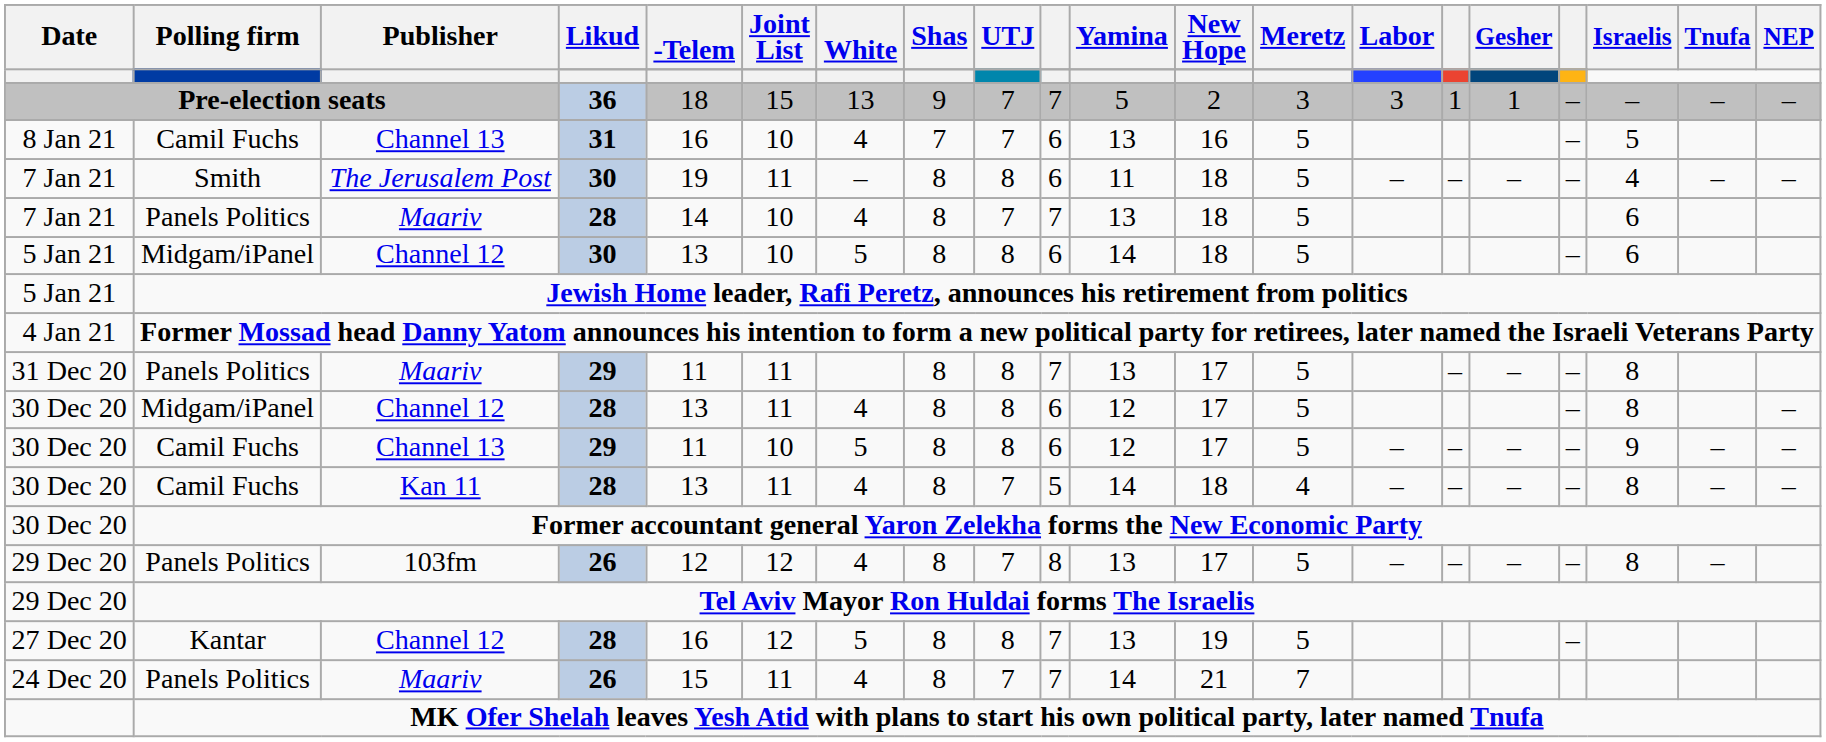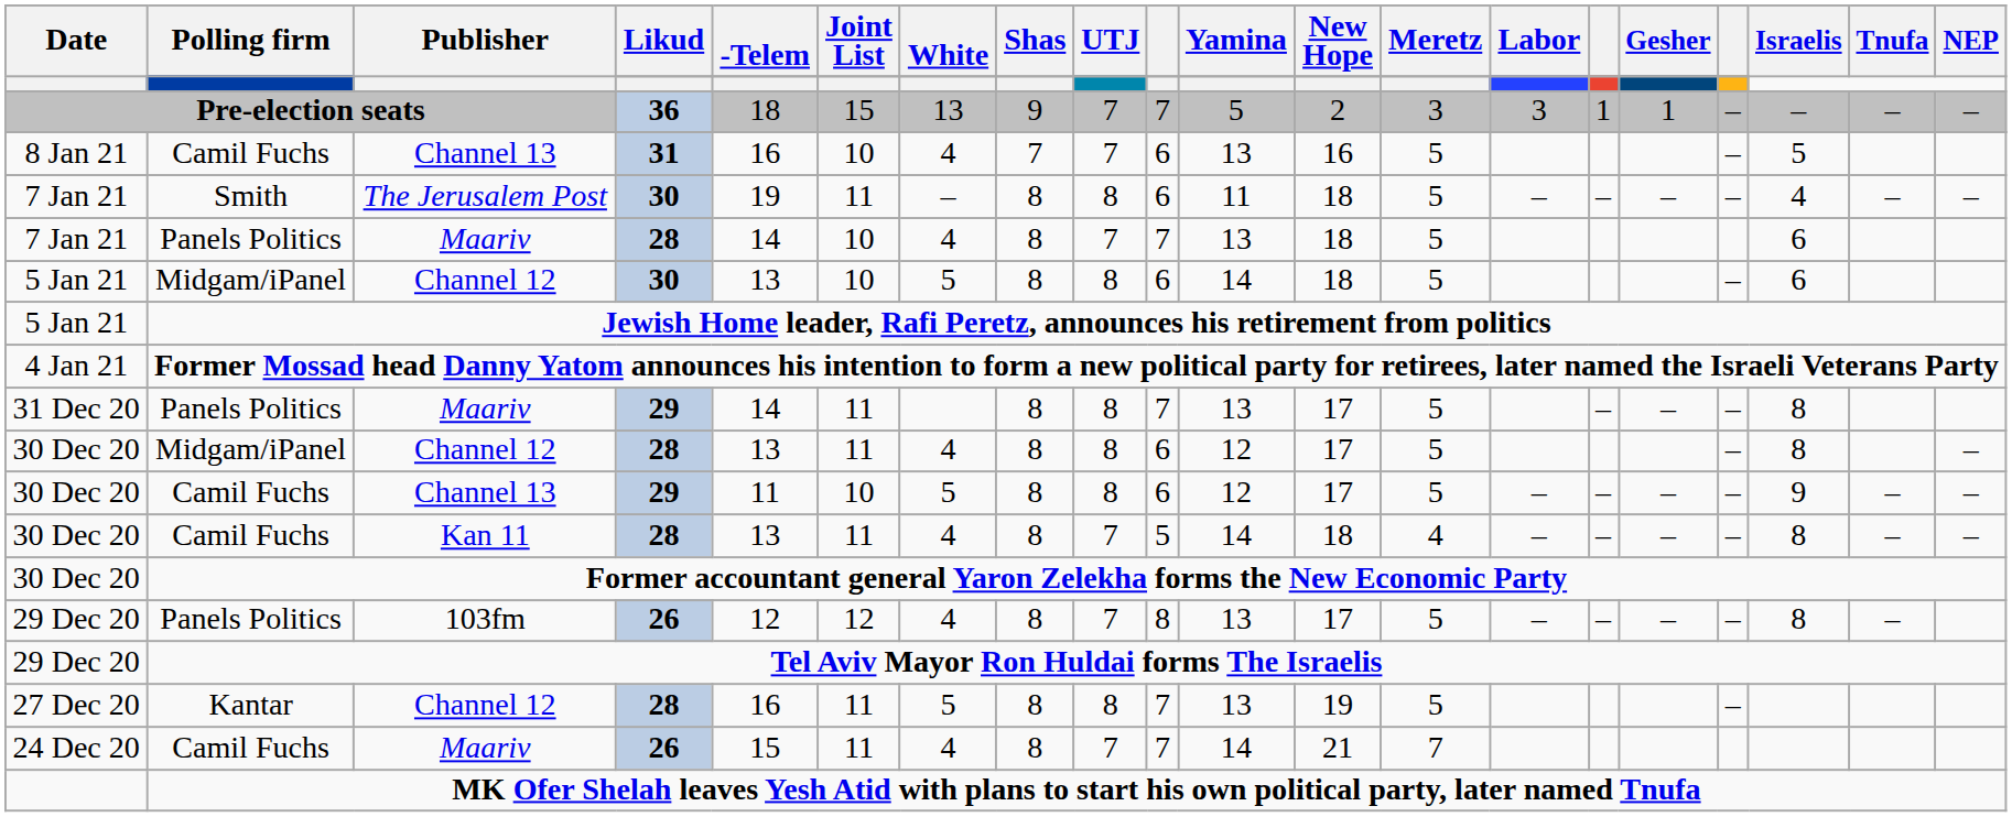31 Dec 20 / Maariv | -Telem: 11 -> 14
27 Dec 20 / Channel 12 | Joint List: 12 -> 11
24 Dec 20 / Maariv | Polling firm: Panels Politics -> Camil Fuchs
